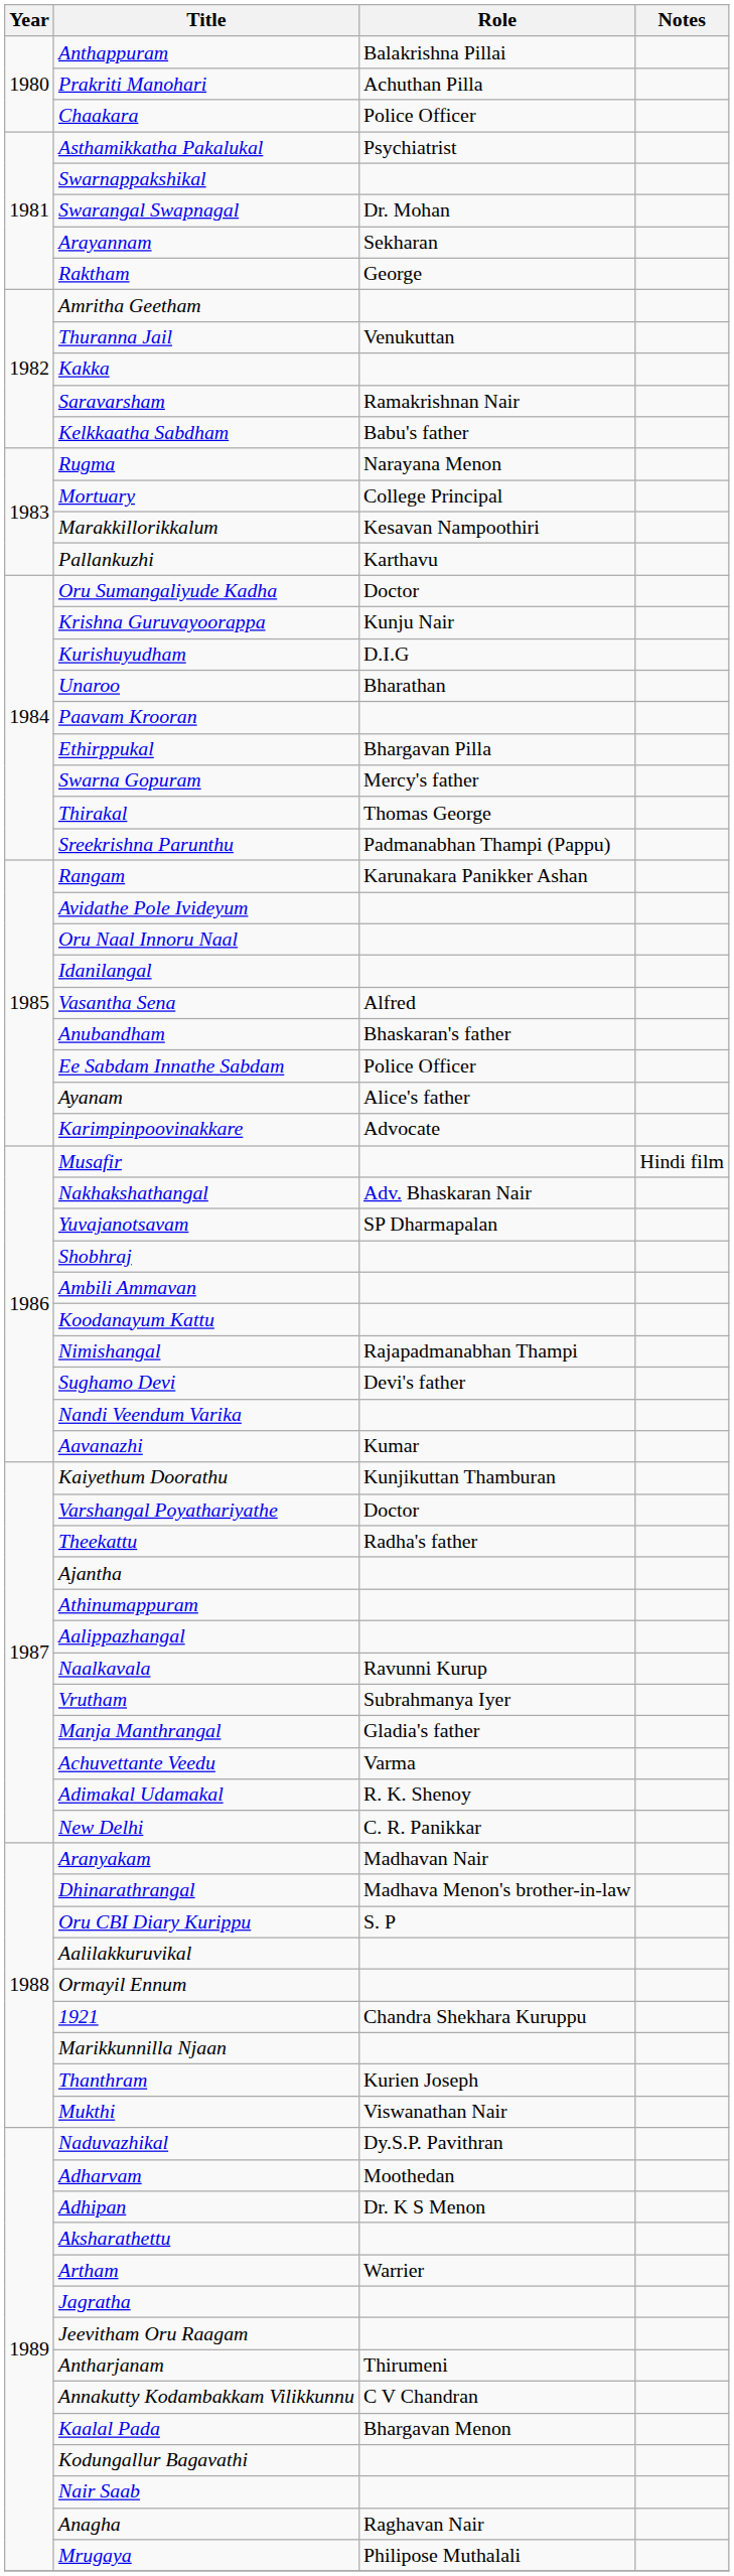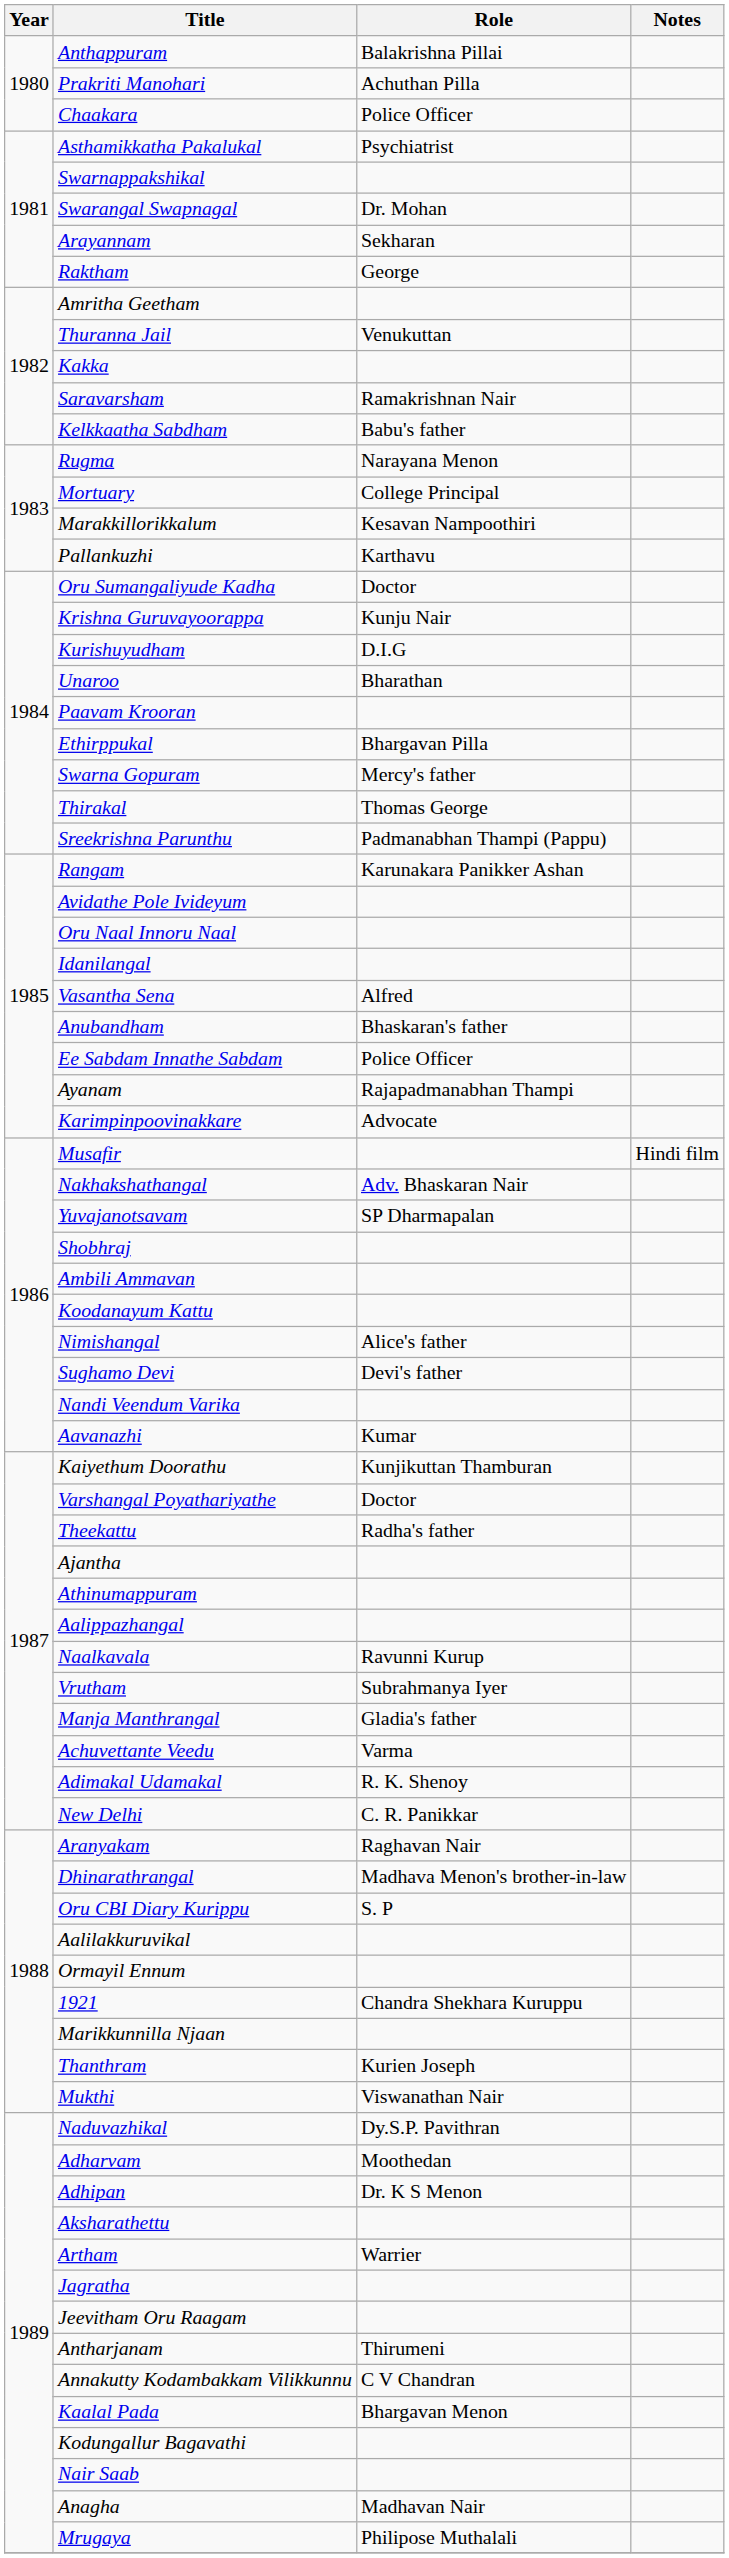Ayanam | Role: Alice's father -> Rajapadmanabhan Thampi
Nimishangal | Role: Rajapadmanabhan Thampi -> Alice's father
Aranyakam | Role: Madhavan Nair -> Raghavan Nair
Anagha | Role: Raghavan Nair -> Madhavan Nair
